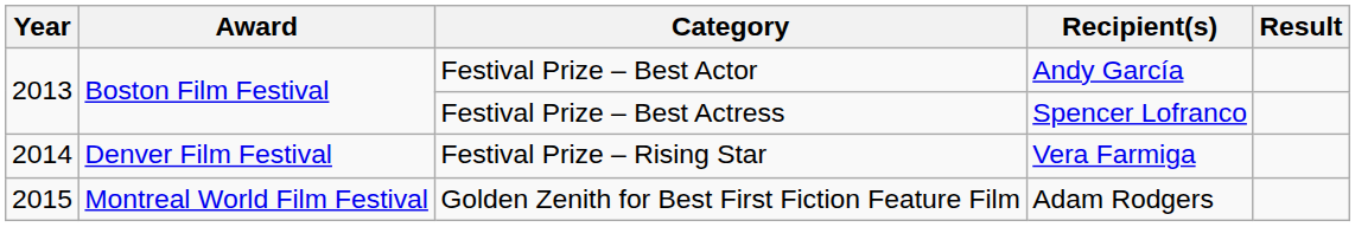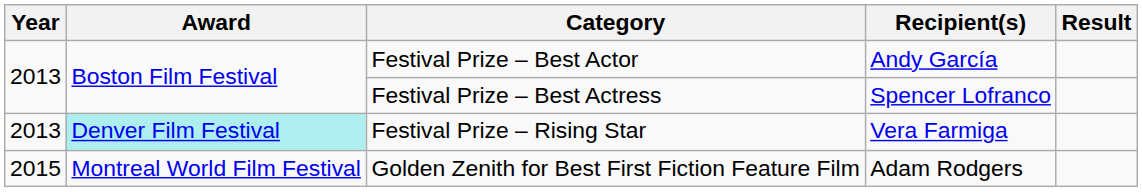Festival Prize – Rising Star | Year: 2014 -> 2013
Festival Prize – Rising Star | Award: no background -> paleturquoise background
